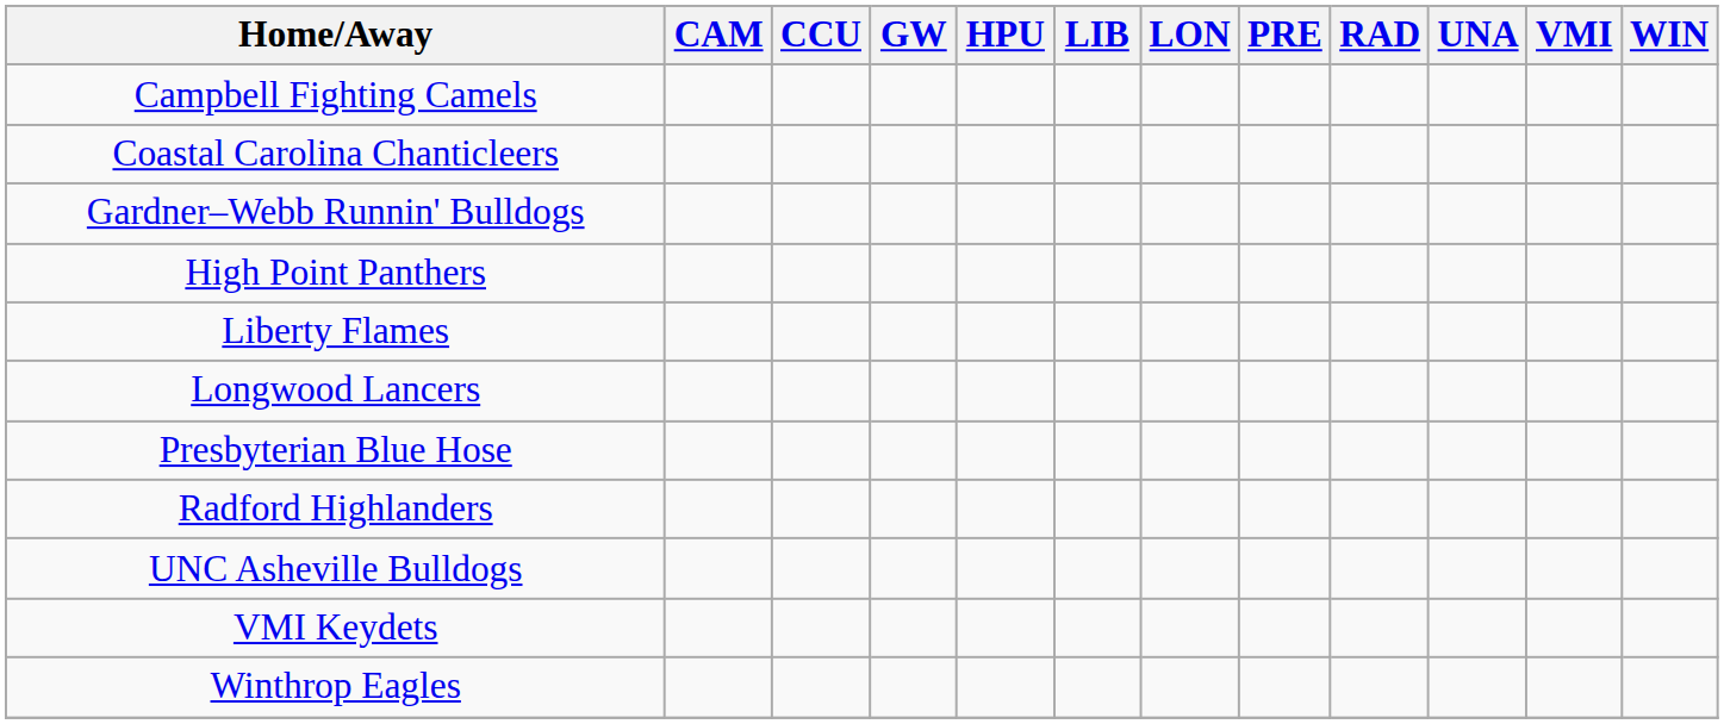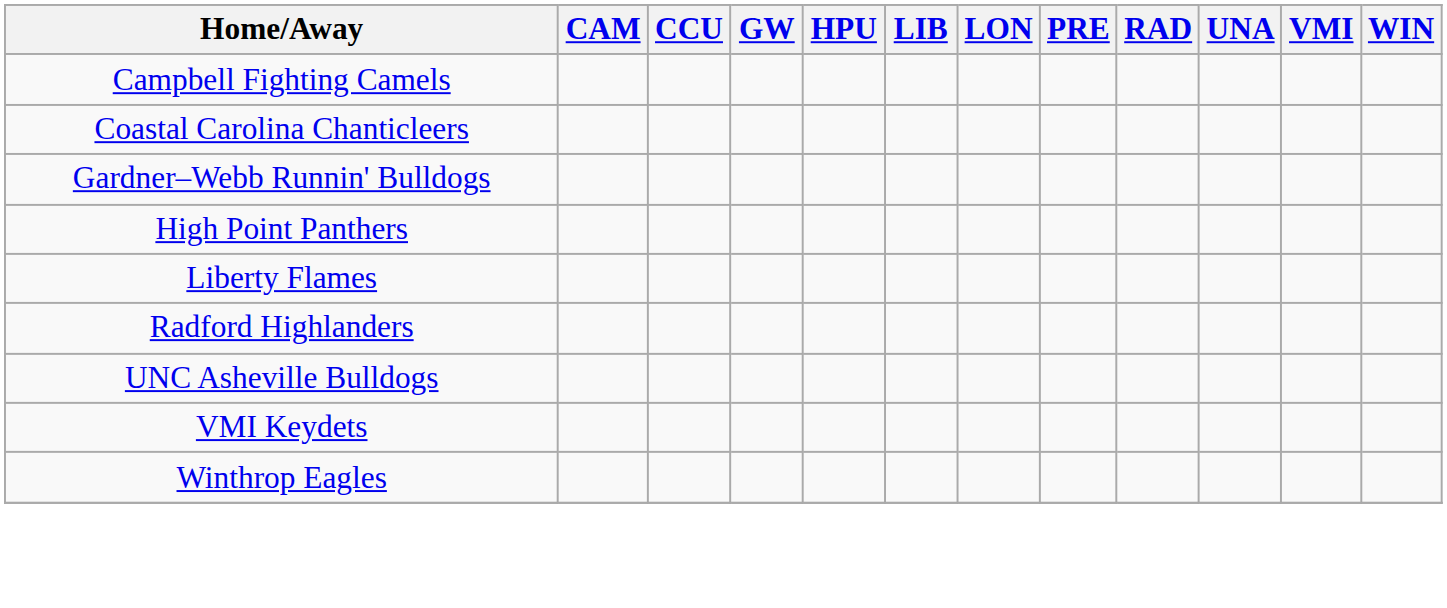- row: Longwood Lancers
- row: Presbyterian Blue Hose
